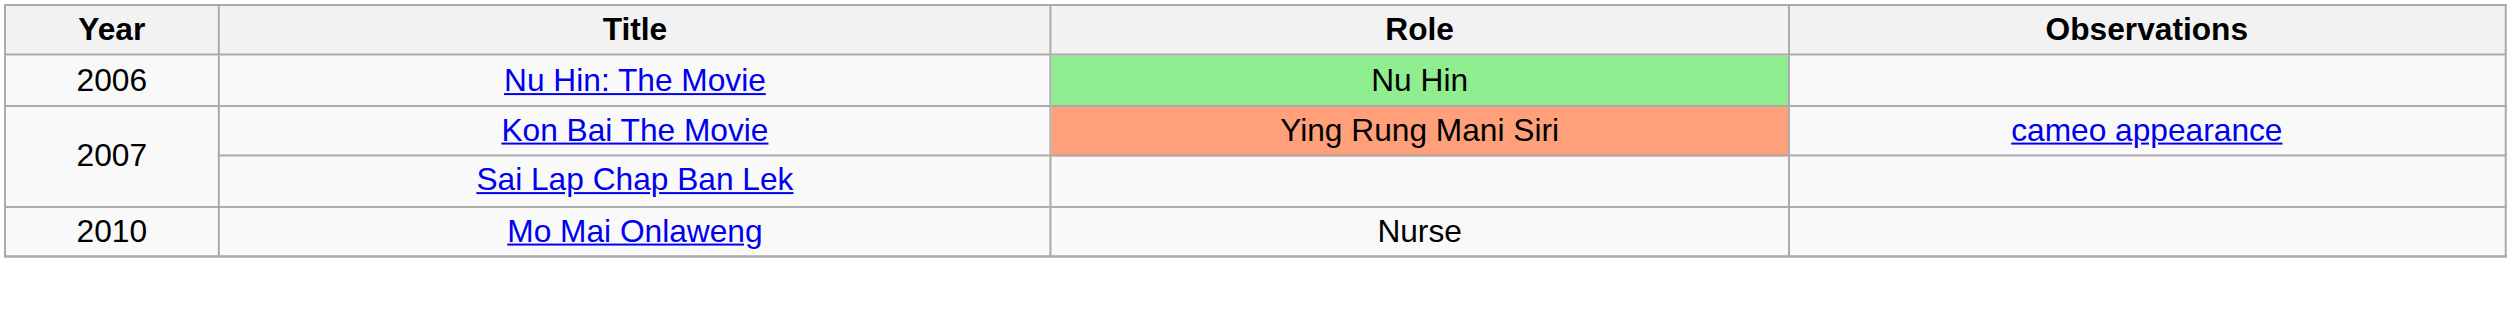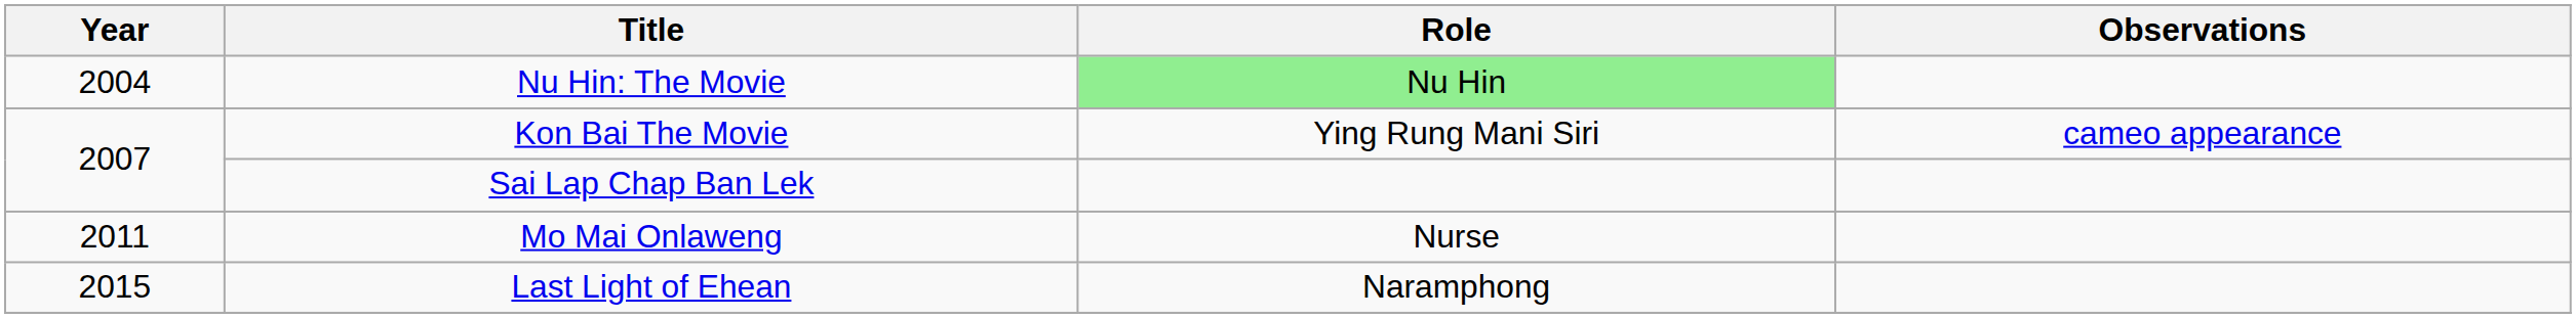Nu Hin: The Movie | Year: 2006 -> 2004
Kon Bai The Movie | Role: lightsalmon background -> no background
Mo Mai Onlaweng | Year: 2010 -> 2011
+ row: 2015 | Last Light of Ehean | Naramphong
